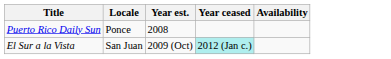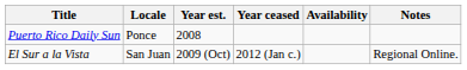+ column: Notes | Regional Online.
El Sur a la Vista | Year ceased: paleturquoise background -> no background
